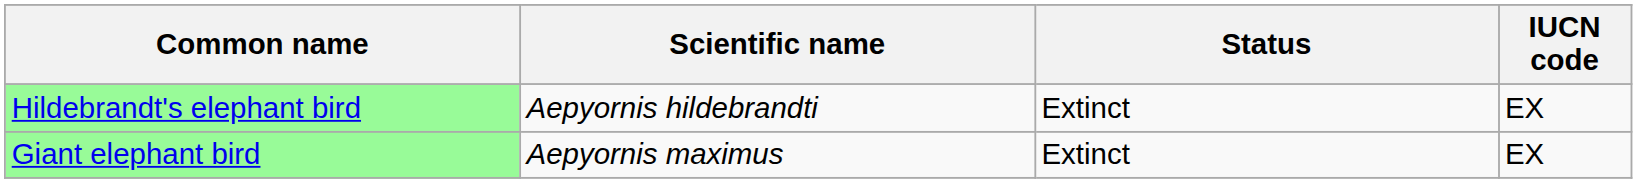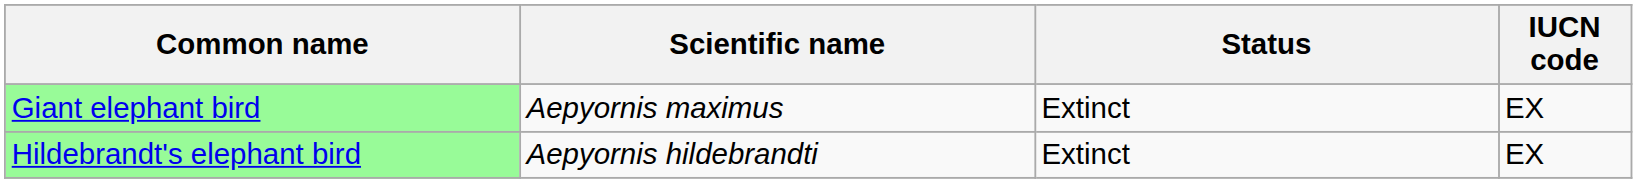rows swapped: Hildebrandt's elephant bird <-> Giant elephant bird
